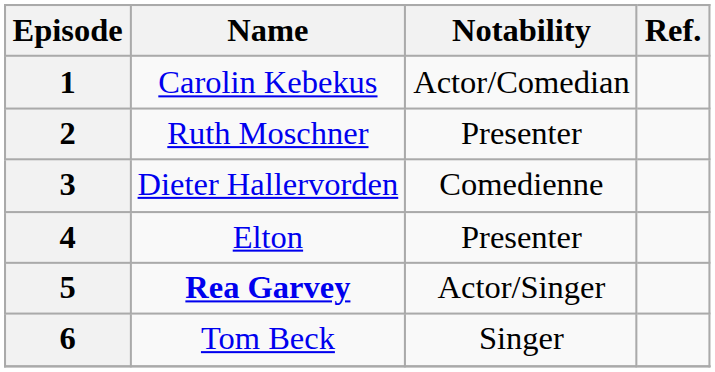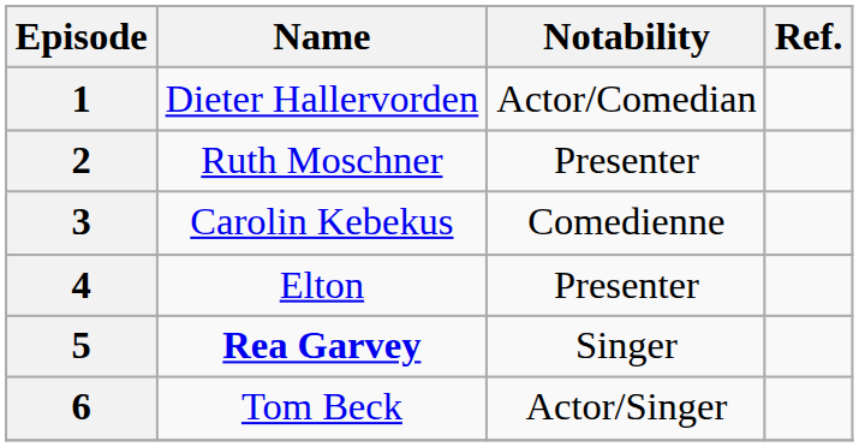1 | Name: Carolin Kebekus -> Dieter Hallervorden
3 | Name: Dieter Hallervorden -> Carolin Kebekus
5 | Notability: Actor/Singer -> Singer
6 | Notability: Singer -> Actor/Singer
